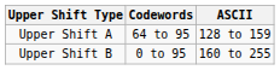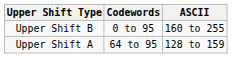rows swapped: Upper Shift A <-> Upper Shift B
